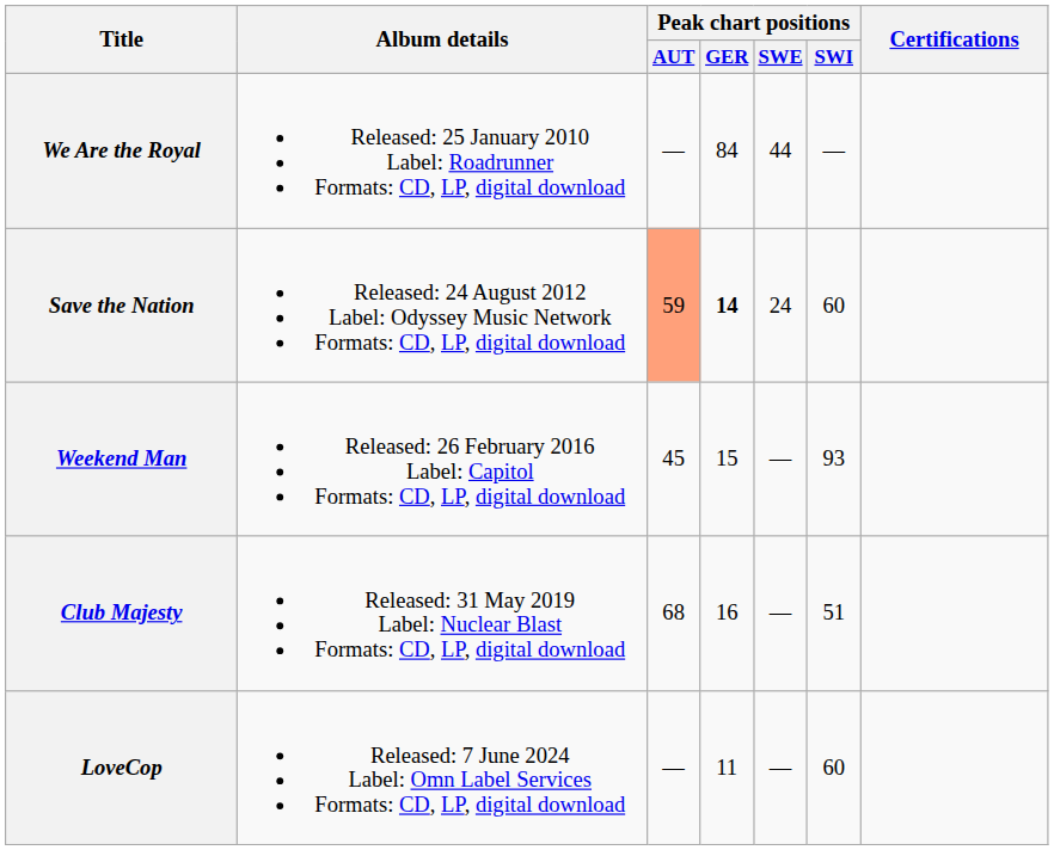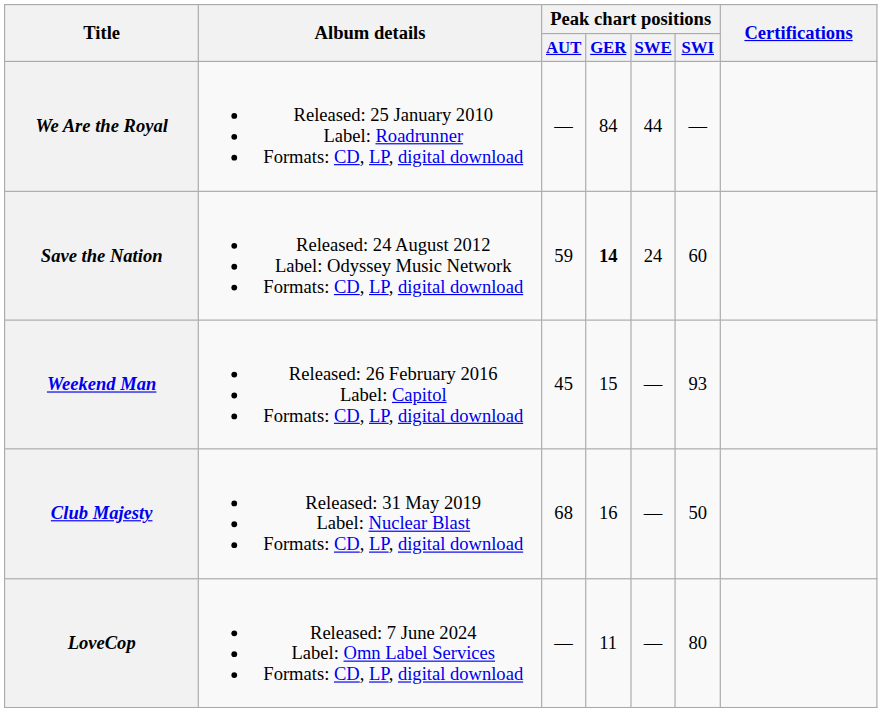Save the Nation | Peak chart positions / AUT: lightsalmon background -> no background
Club Majesty | Peak chart positions / SWI: 51 -> 50
LoveCop | Peak chart positions / SWI: 60 -> 80
